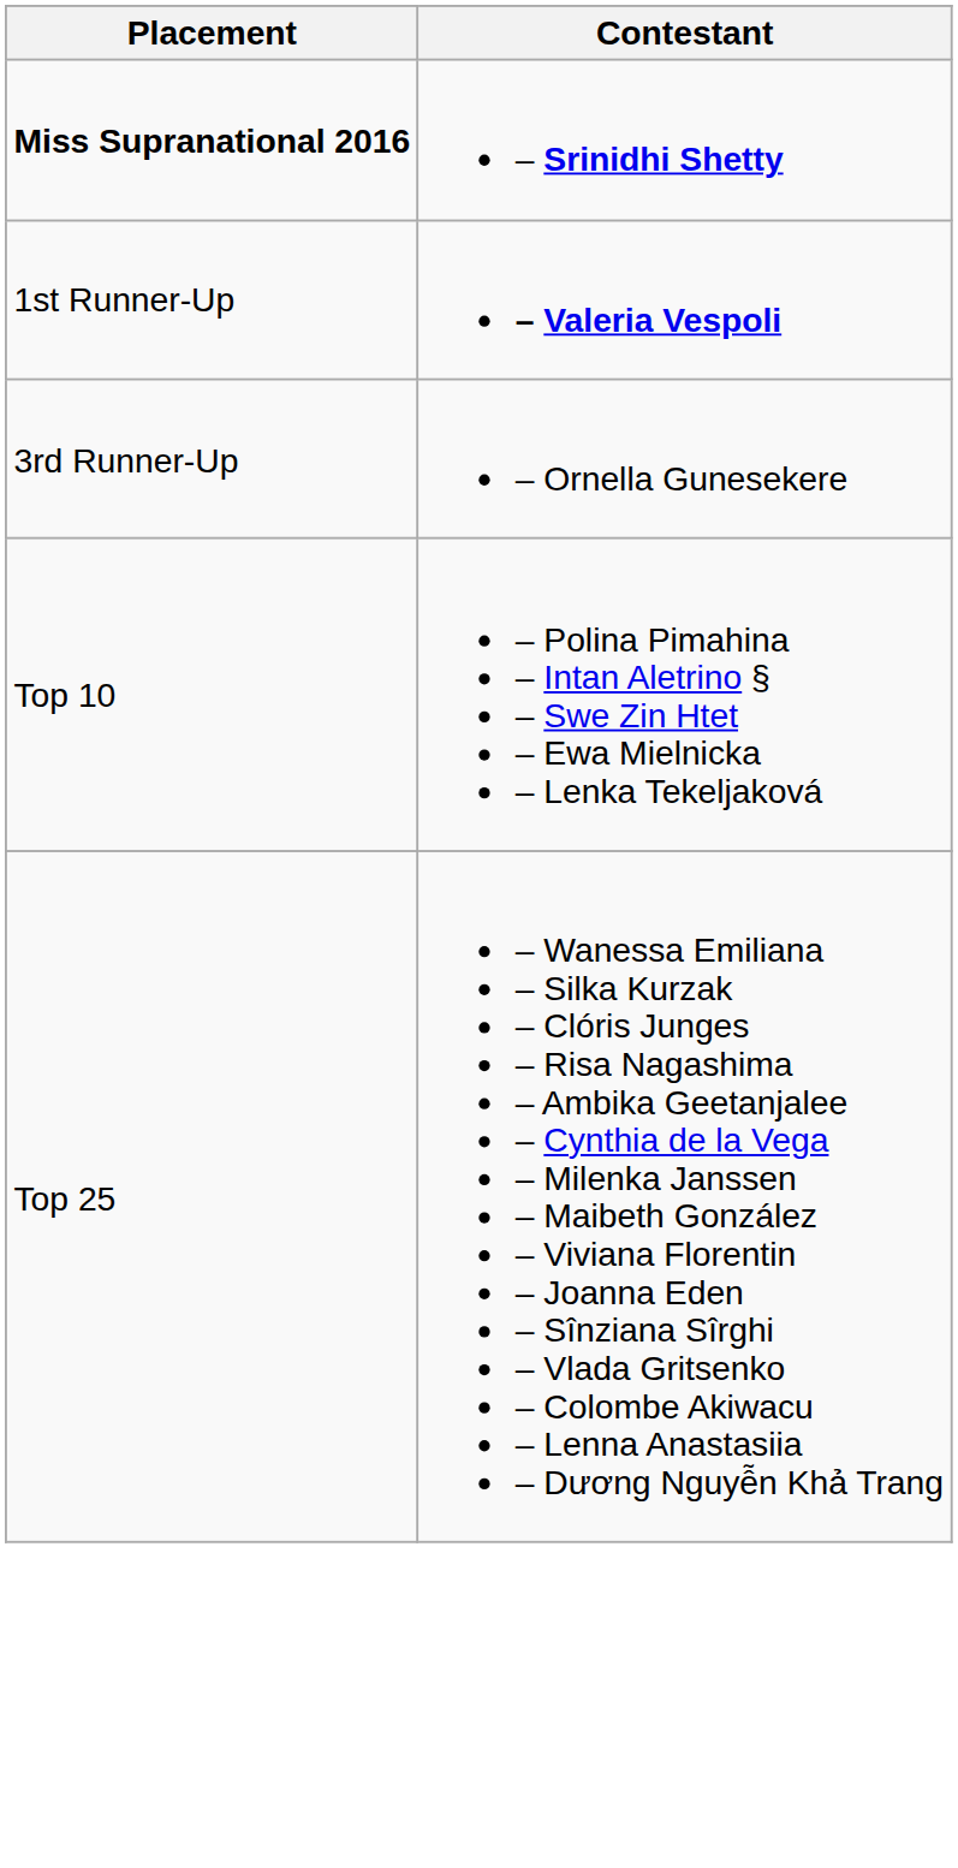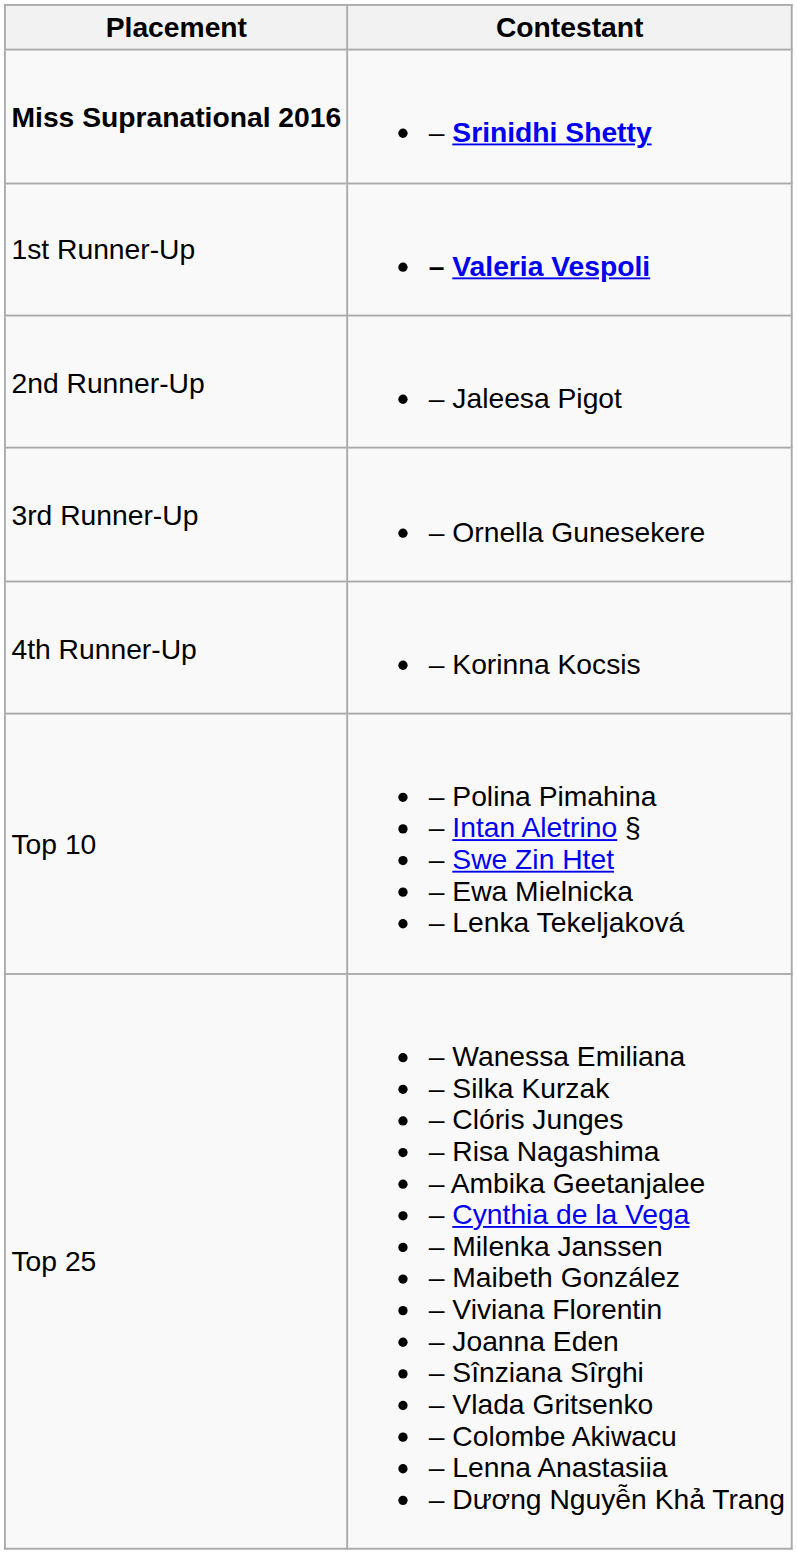+ row: 2nd Runner-Up | – Jaleesa Pigot
+ row: 4th Runner-Up | – Korinna Kocsis
